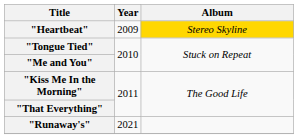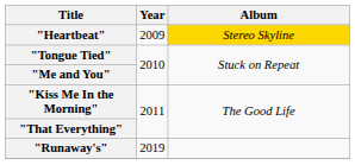"Runaway's" | Year: 2021 -> 2019
